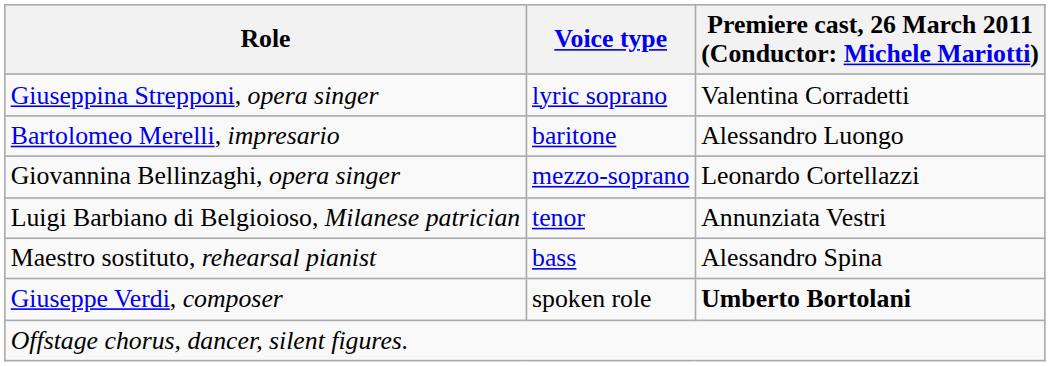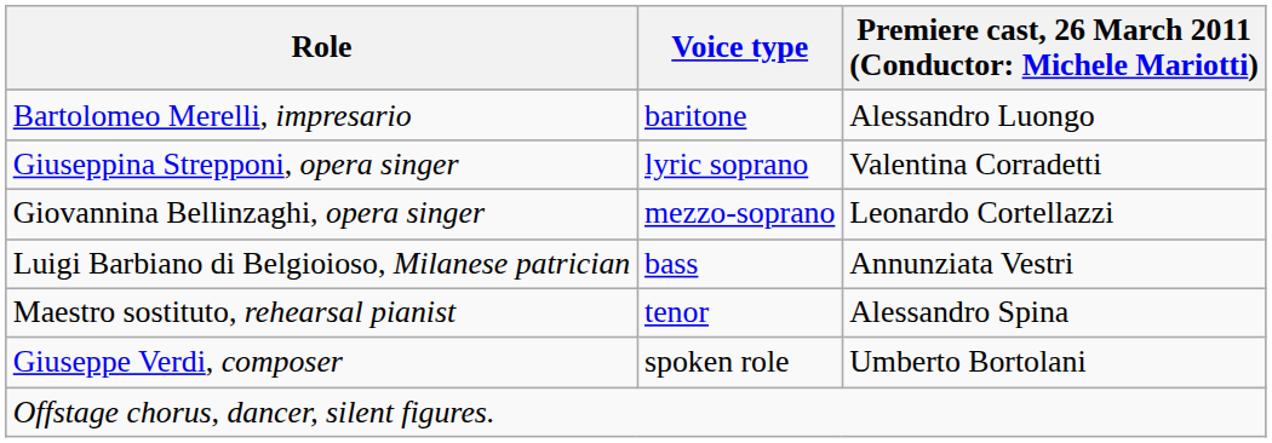rows swapped: Bartolomeo Merelli, impresario <-> Giuseppina Strepponi, opera singer
Luigi Barbiano di Belgioioso, Milanese patrician | Voice type: tenor -> bass
Maestro sostituto, rehearsal pianist | Voice type: bass -> tenor
Giuseppe Verdi, composer | column 3: bold -> normal
